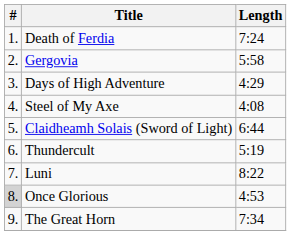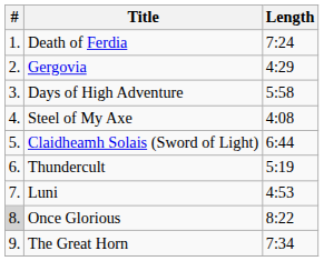Gergovia | Length: 5:58 -> 4:29
Days of High Adventure | Length: 4:29 -> 5:58
Luni | Length: 8:22 -> 4:53
Once Glorious | Length: 4:53 -> 8:22
